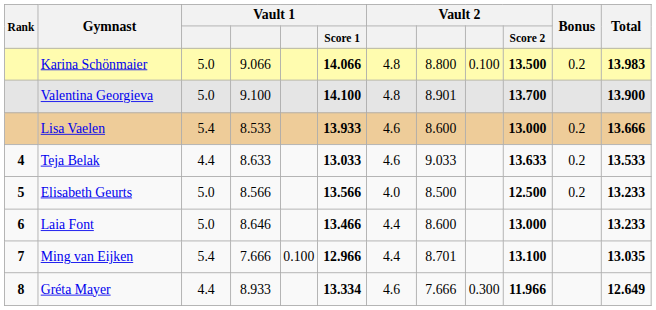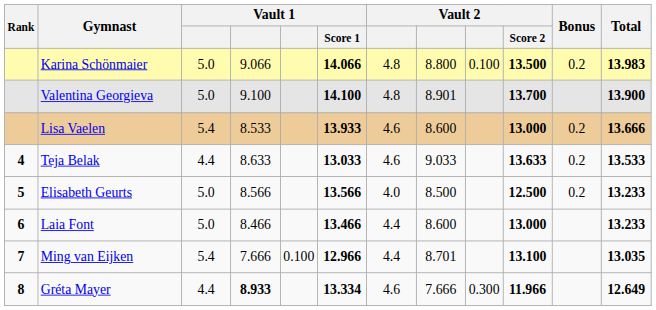Laia Font | column 4: 8.646 -> 8.466
Gréta Mayer | column 4: normal -> bold
